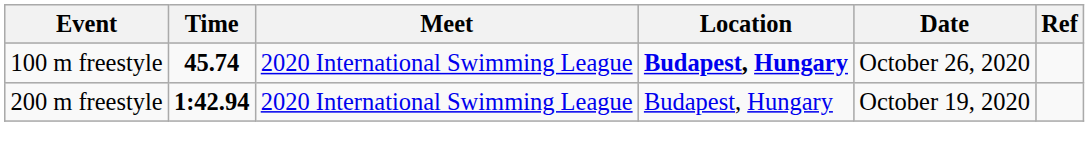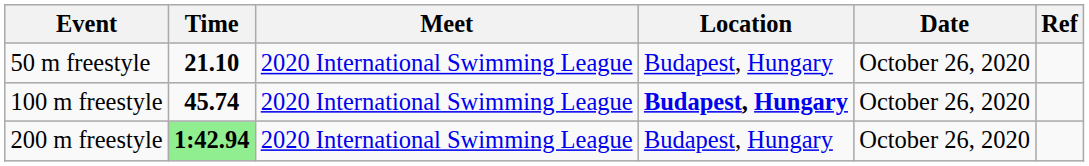+ row: 50 m freestyle | 21.10 | 2020 International Swimming League | Budapest, Hungary | October 26, 2020
200 m freestyle | Time: no background -> lightgreen background
200 m freestyle | Date: October 19, 2020 -> October 26, 2020
